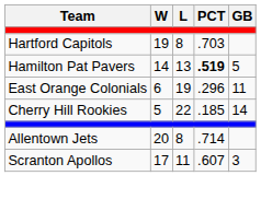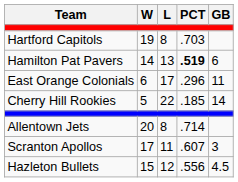Hamilton Pat Pavers | GB: 5 -> 6
East Orange Colonials | L: 19 -> 17
+ row: Hazleton Bullets | 15 | 12 | .556 | 4.5
